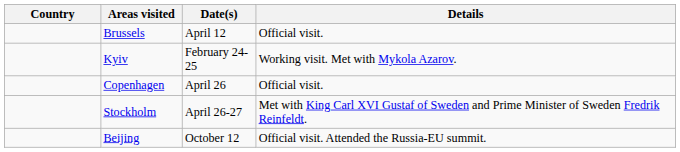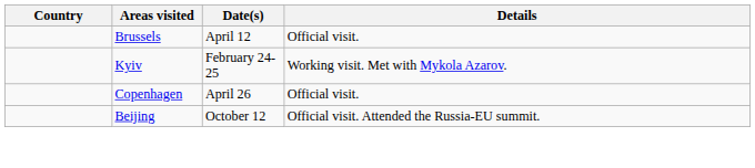- row: Stockholm | April 26-27 | Met with King Carl XVI Gustaf of Sweden and Prime Minister of Sweden Fredrik Reinfeldt.
